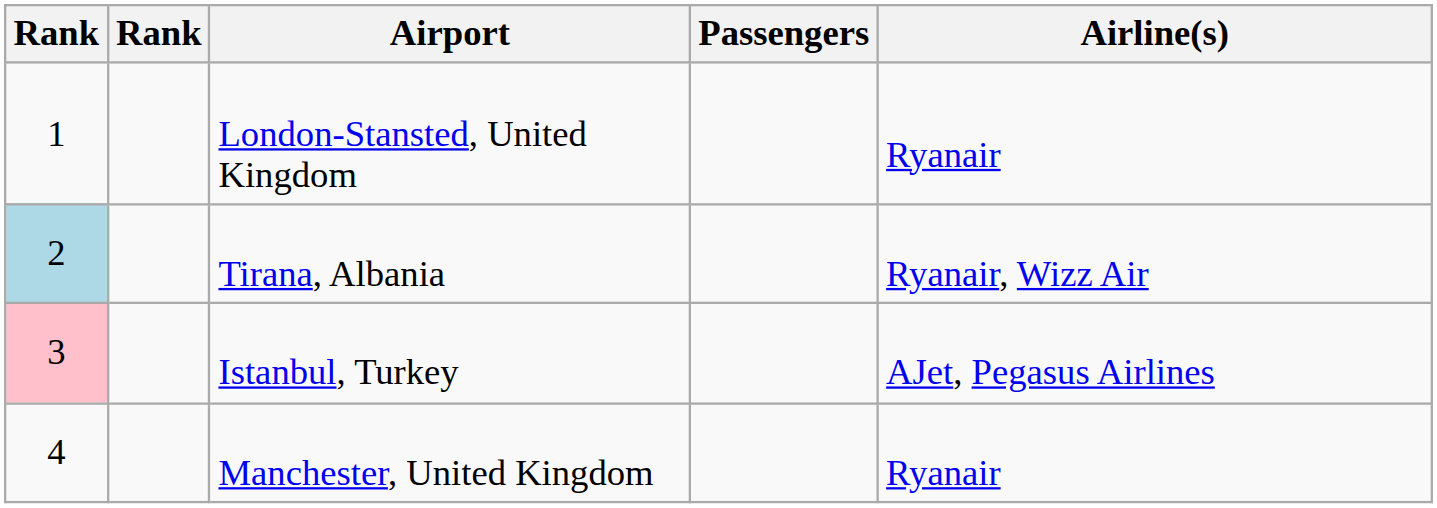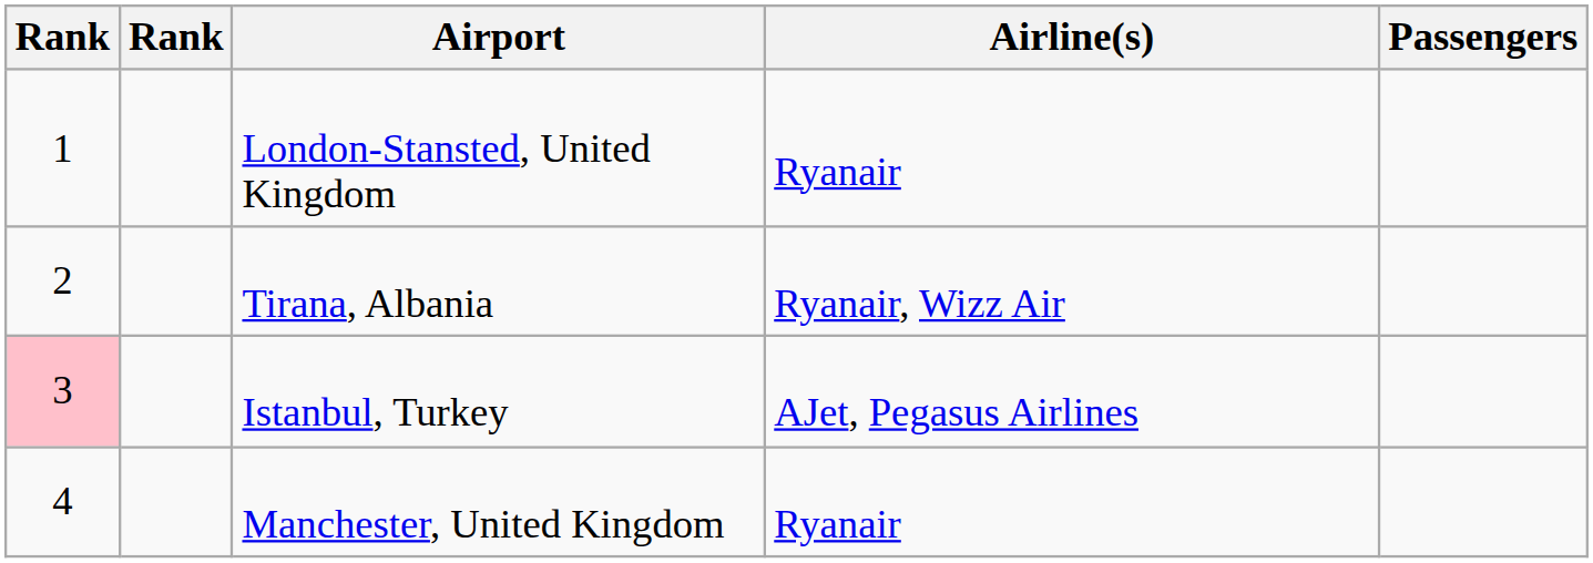columns swapped: Passengers <-> Airline(s)
Tirana, Albania | column 1: lightblue background -> no background
